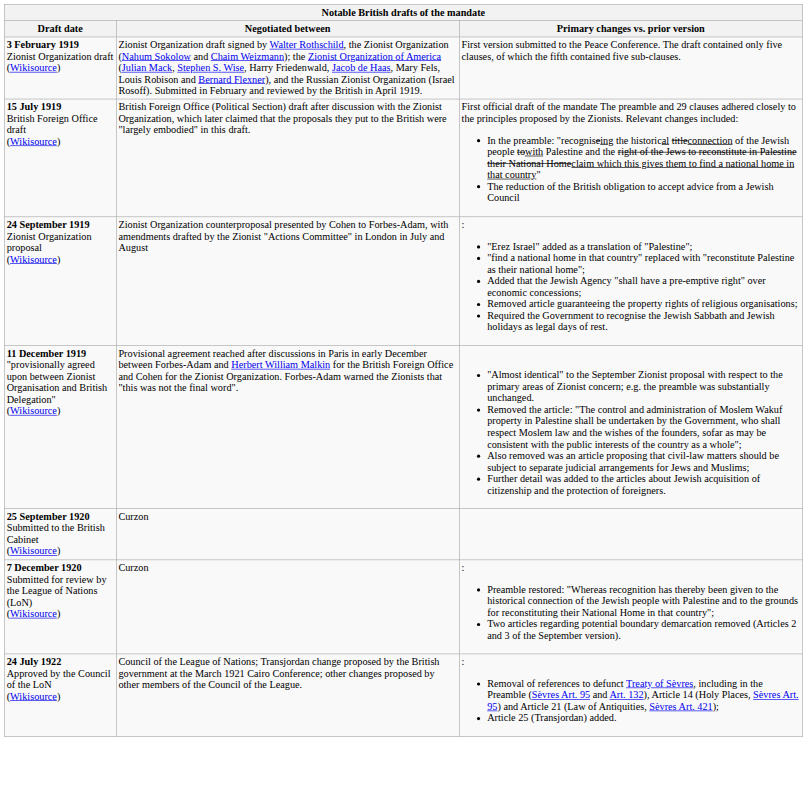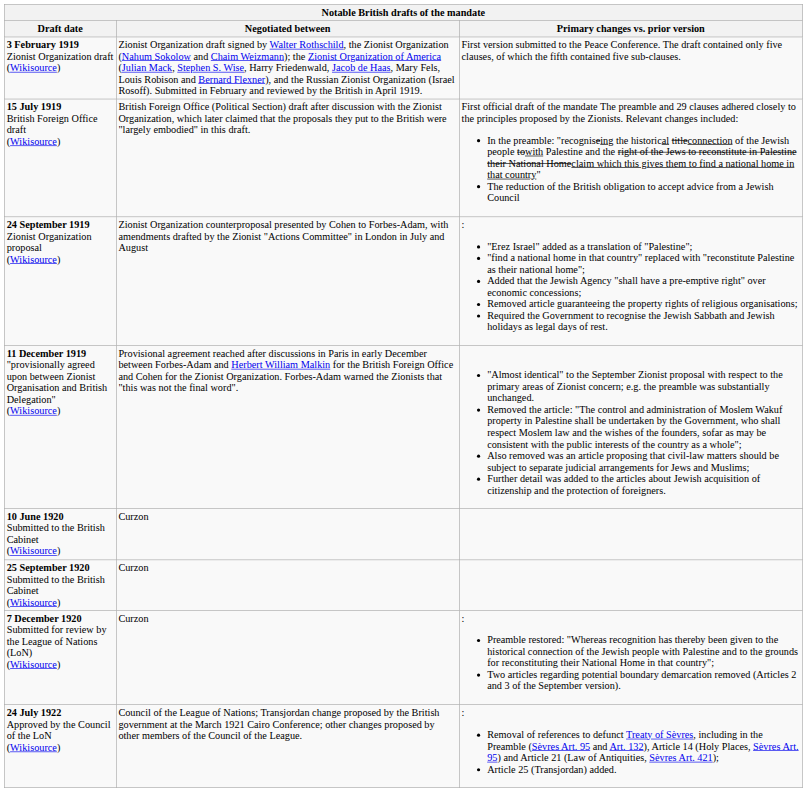+ row: 10 June 1920 Submitted to the British Cabinet (Wikisource) | Curzon
